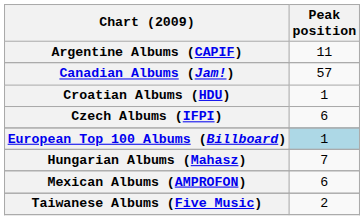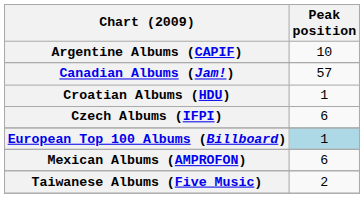Argentine Albums (CAPIF) | Peak position: 11 -> 10
- row: Hungarian Albums (Mahasz) | 7
